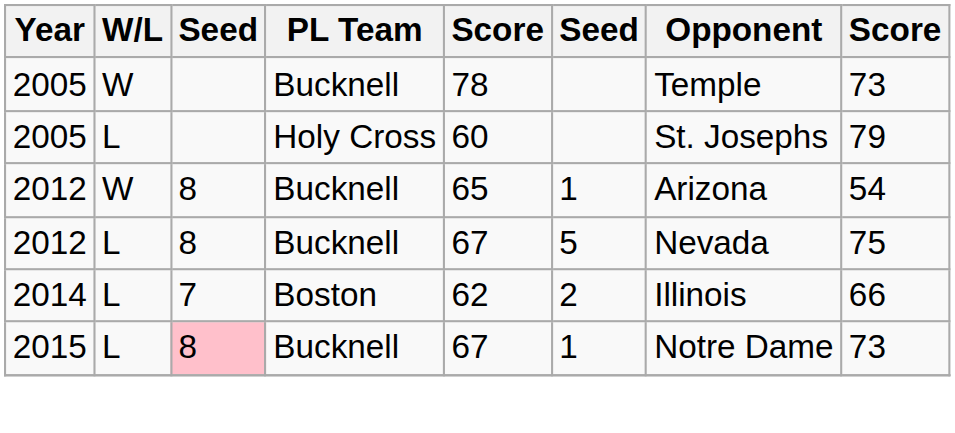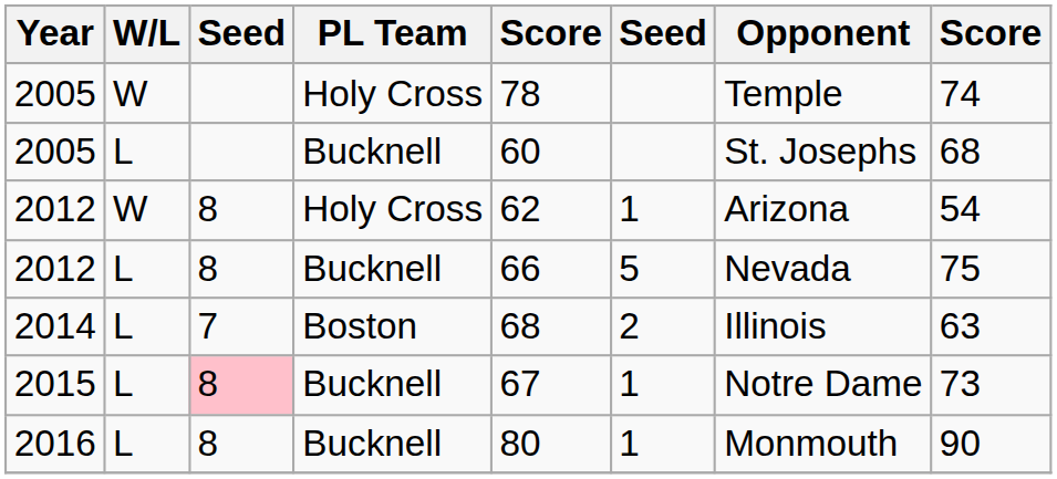2005 / W | PL Team: Bucknell -> Holy Cross
2005 / W | column 8: 73 -> 74
2005 / L | PL Team: Holy Cross -> Bucknell
2005 / L | column 8: 79 -> 68
2012 / W | PL Team: Bucknell -> Holy Cross
2012 / W | column 5: 65 -> 62
2012 / L | column 5: 67 -> 66
2014 | column 5: 62 -> 68
2014 | column 8: 66 -> 63
+ row: 2016 | L | 8 | Bucknell | 80 | 1 | Monmouth | 90
